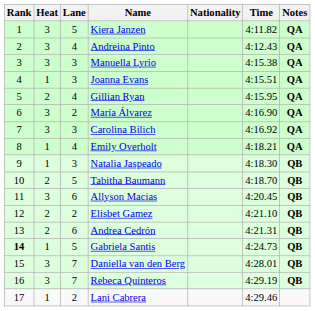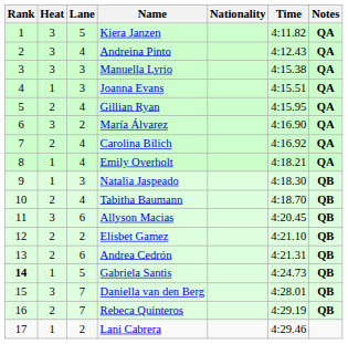Carolina Bilich | Heat: 3 -> 2
Carolina Bilich | Lane: 3 -> 4
Tabitha Baumann | Lane: 5 -> 4
Rebeca Quinteros | Heat: 3 -> 2
